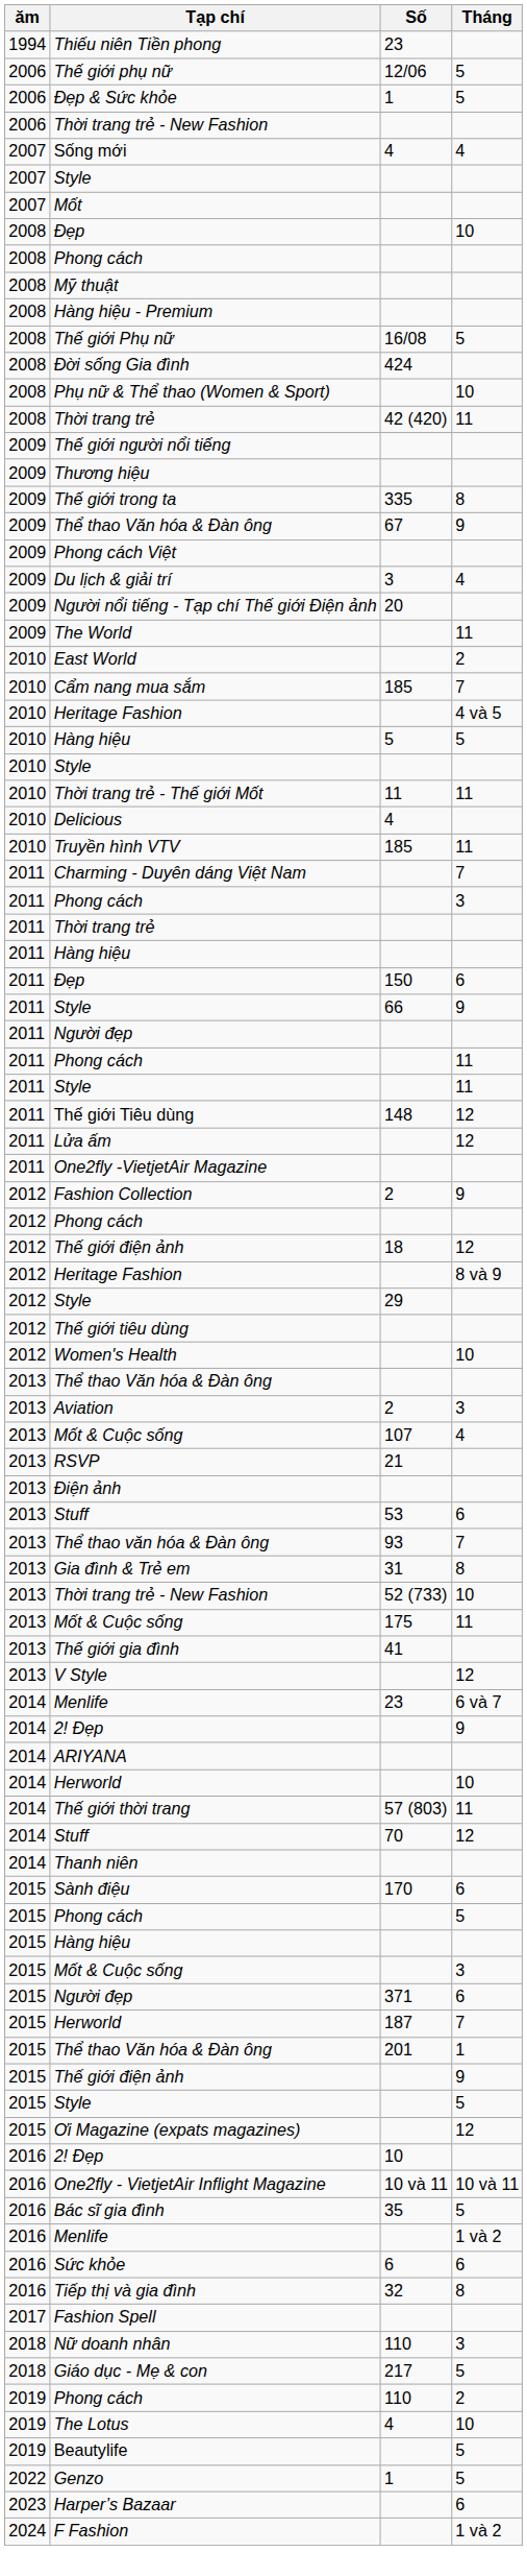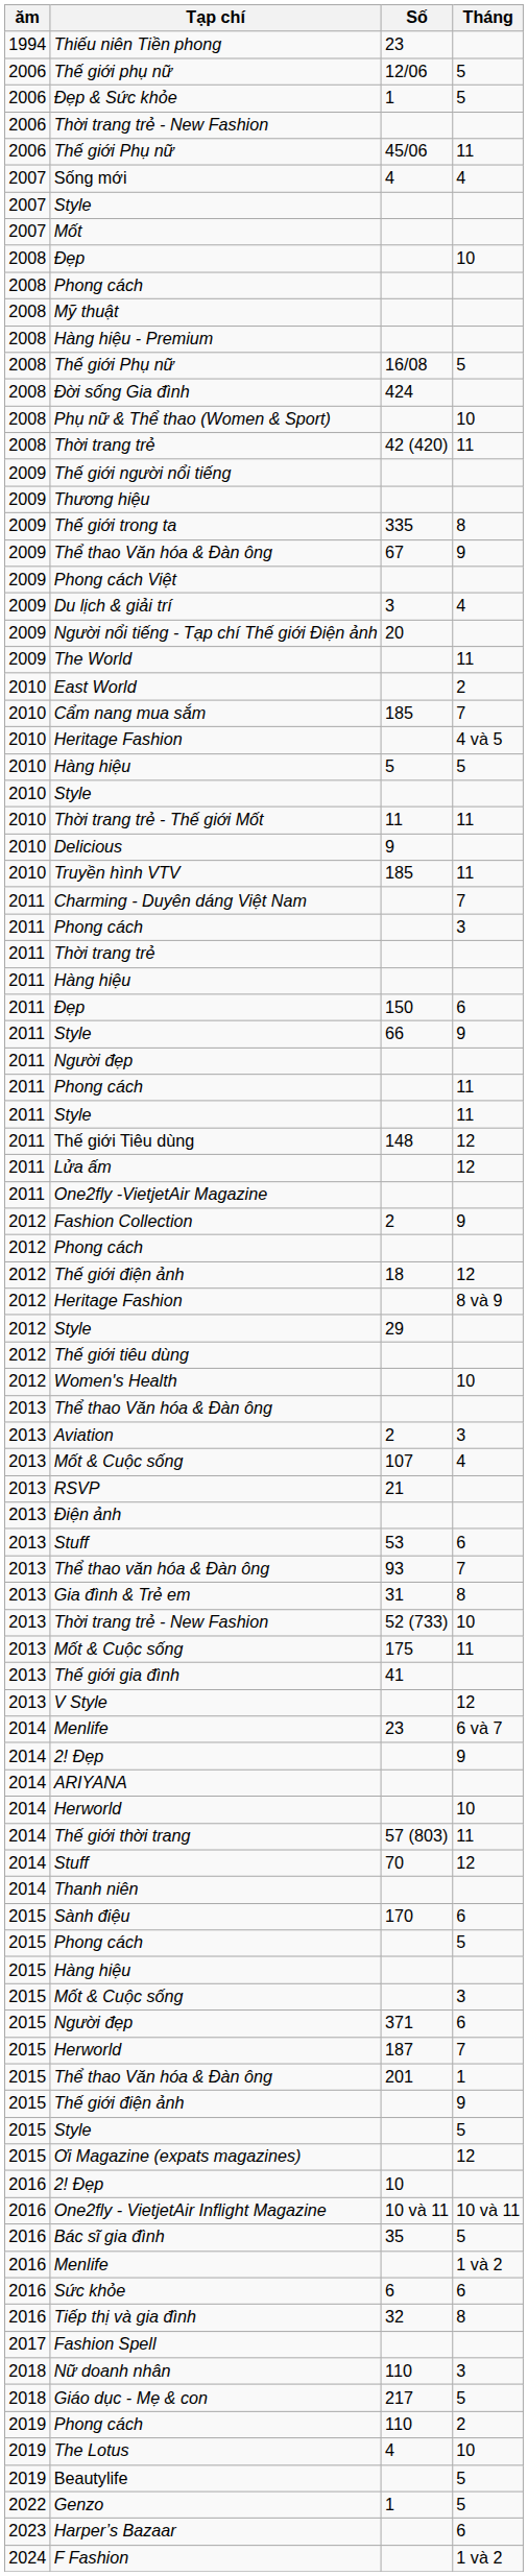+ row: 2006 | Thế giới Phụ nữ | 45/06 | 11
Delicious | Số: 4 -> 9
